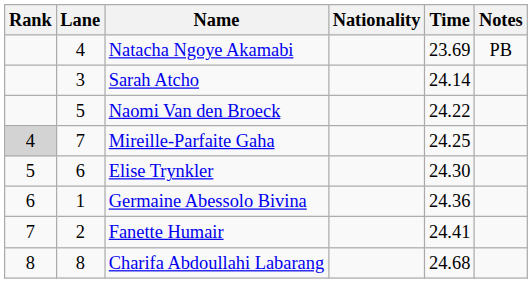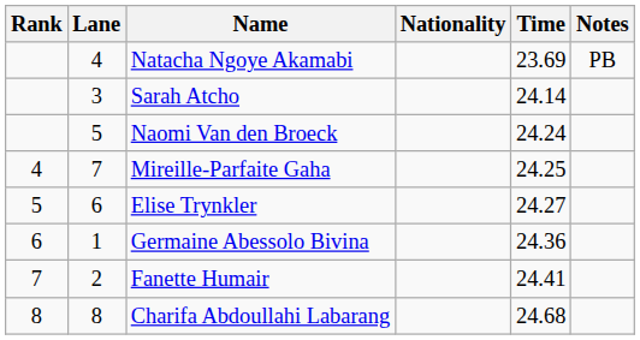Naomi Van den Broeck | Time: 24.22 -> 24.24
Mireille-Parfaite Gaha | Rank: lightgrey background -> no background
Elise Trynkler | Time: 24.30 -> 24.27
